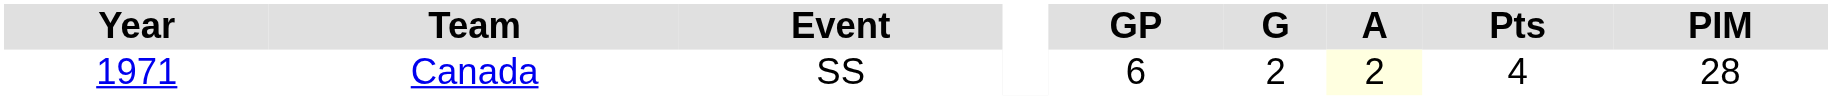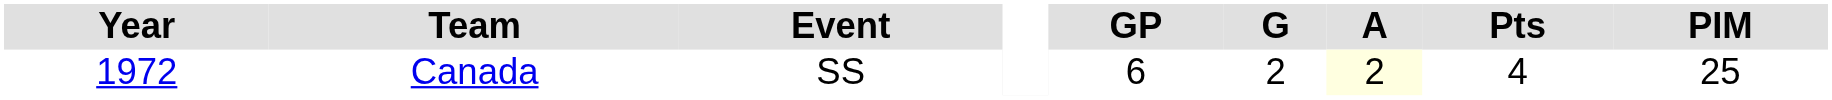Canada | Year: 1971 -> 1972
Canada | PIM: 28 -> 25
